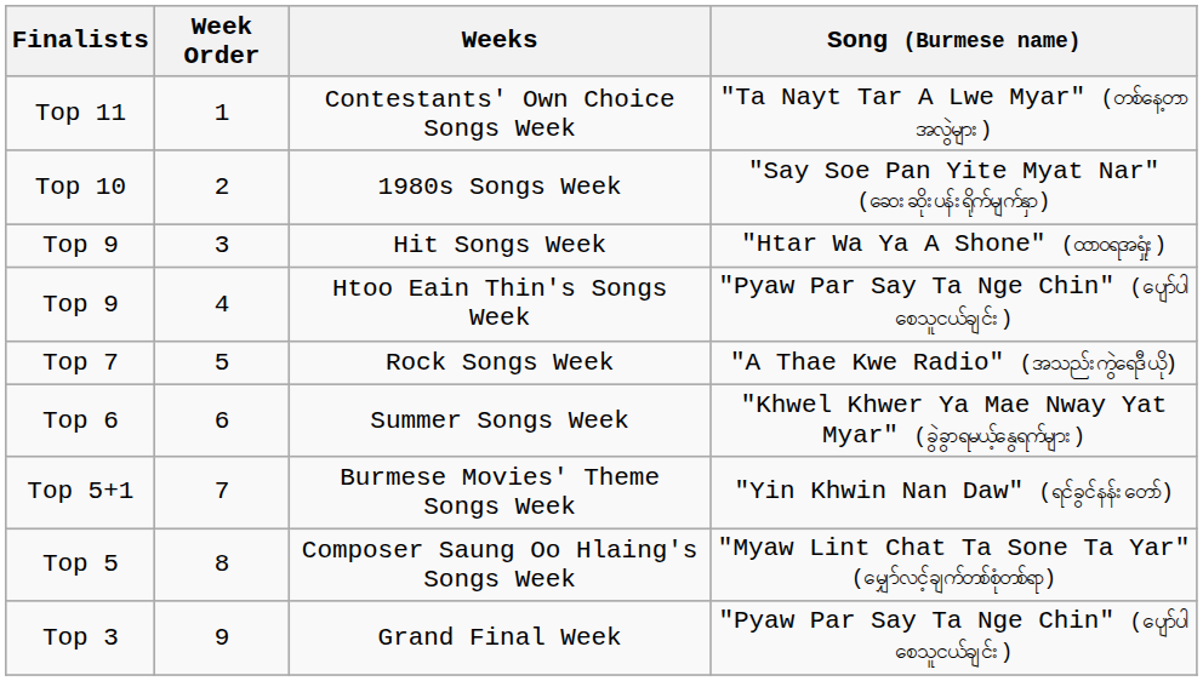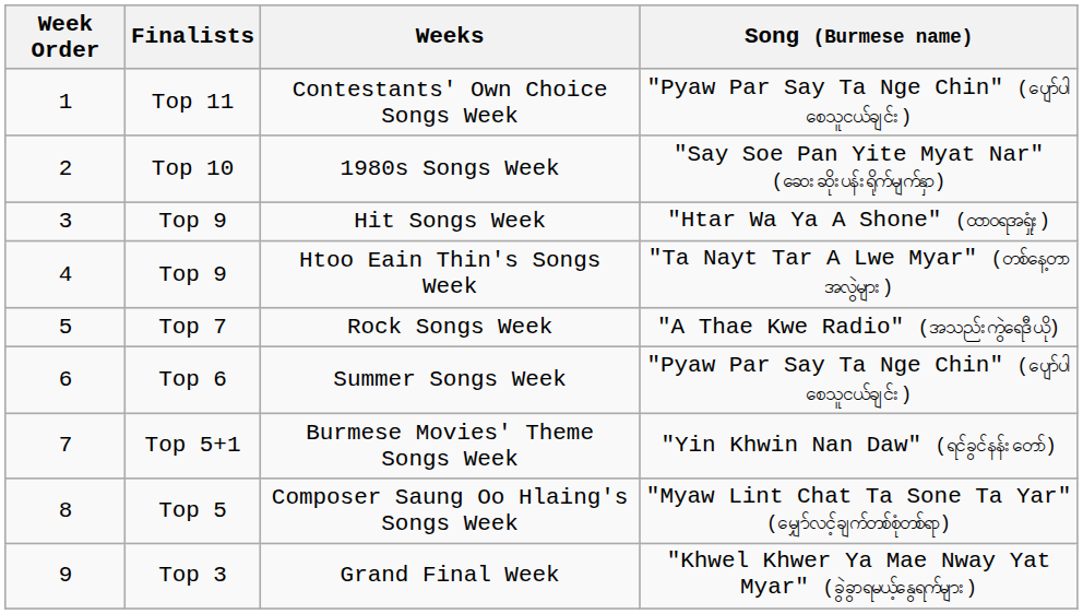columns swapped: Week Order <-> Finalists
Contestants' Own Choice Songs Week | Song (Burmese name): "Ta Nayt Tar A Lwe Myar" (တစ်နေ့တာအလွဲများ) -> "Pyaw Par Say Ta Nge Chin" (ပျော်ပါစေသူငယ်ချင်း)
Htoo Eain Thin's Songs Week | Song (Burmese name): "Pyaw Par Say Ta Nge Chin" (ပျော်ပါစေသူငယ်ချင်း) -> "Ta Nayt Tar A Lwe Myar" (တစ်နေ့တာအလွဲများ)
Summer Songs Week | Song (Burmese name): "Khwel Khwer Ya Mae Nway Yat Myar" (ခွဲခွာရမယ့်နွေရက်များ) -> "Pyaw Par Say Ta Nge Chin" (ပျော်ပါစေသူငယ်ချင်း)
Grand Final Week | Song (Burmese name): "Pyaw Par Say Ta Nge Chin" (ပျော်ပါစေသူငယ်ချင်း) -> "Khwel Khwer Ya Mae Nway Yat Myar" (ခွဲခွာရမယ့်နွေရက်များ)
